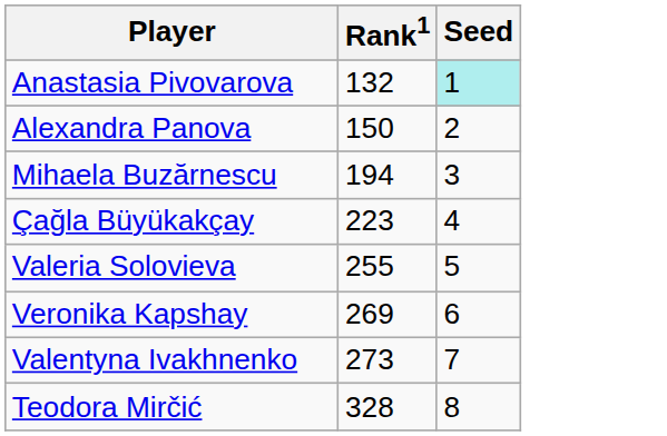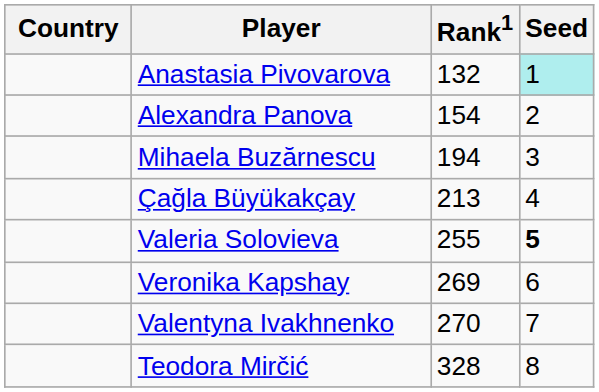+ column: Country
Alexandra Panova | Rank1: 150 -> 154
Çağla Büyükakçay | Rank1: 223 -> 213
Valeria Solovieva | Seed: normal -> bold
Valentyna Ivakhnenko | Rank1: 273 -> 270
